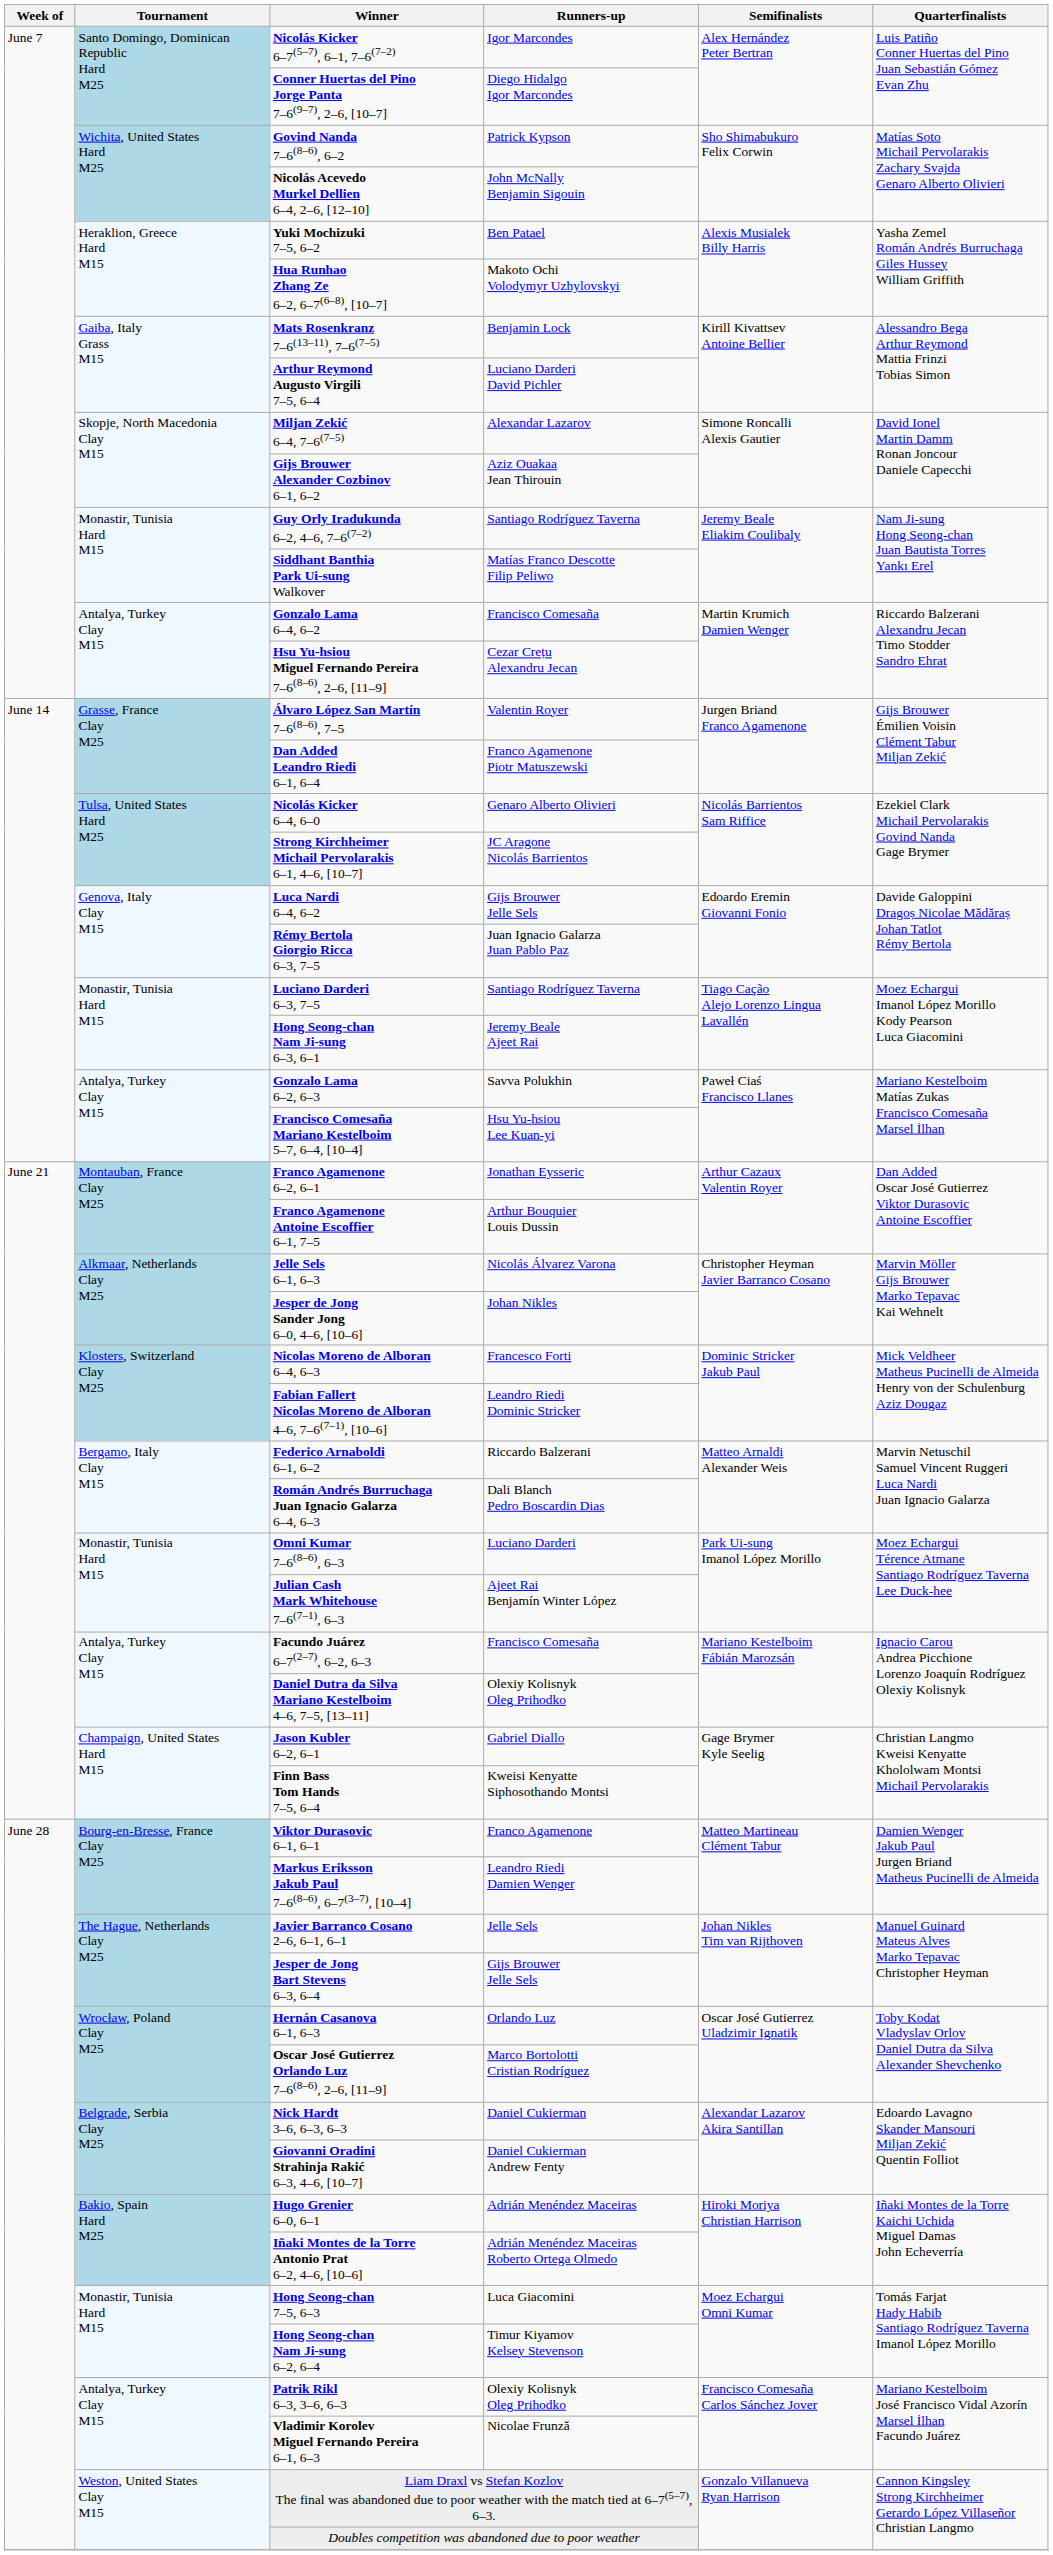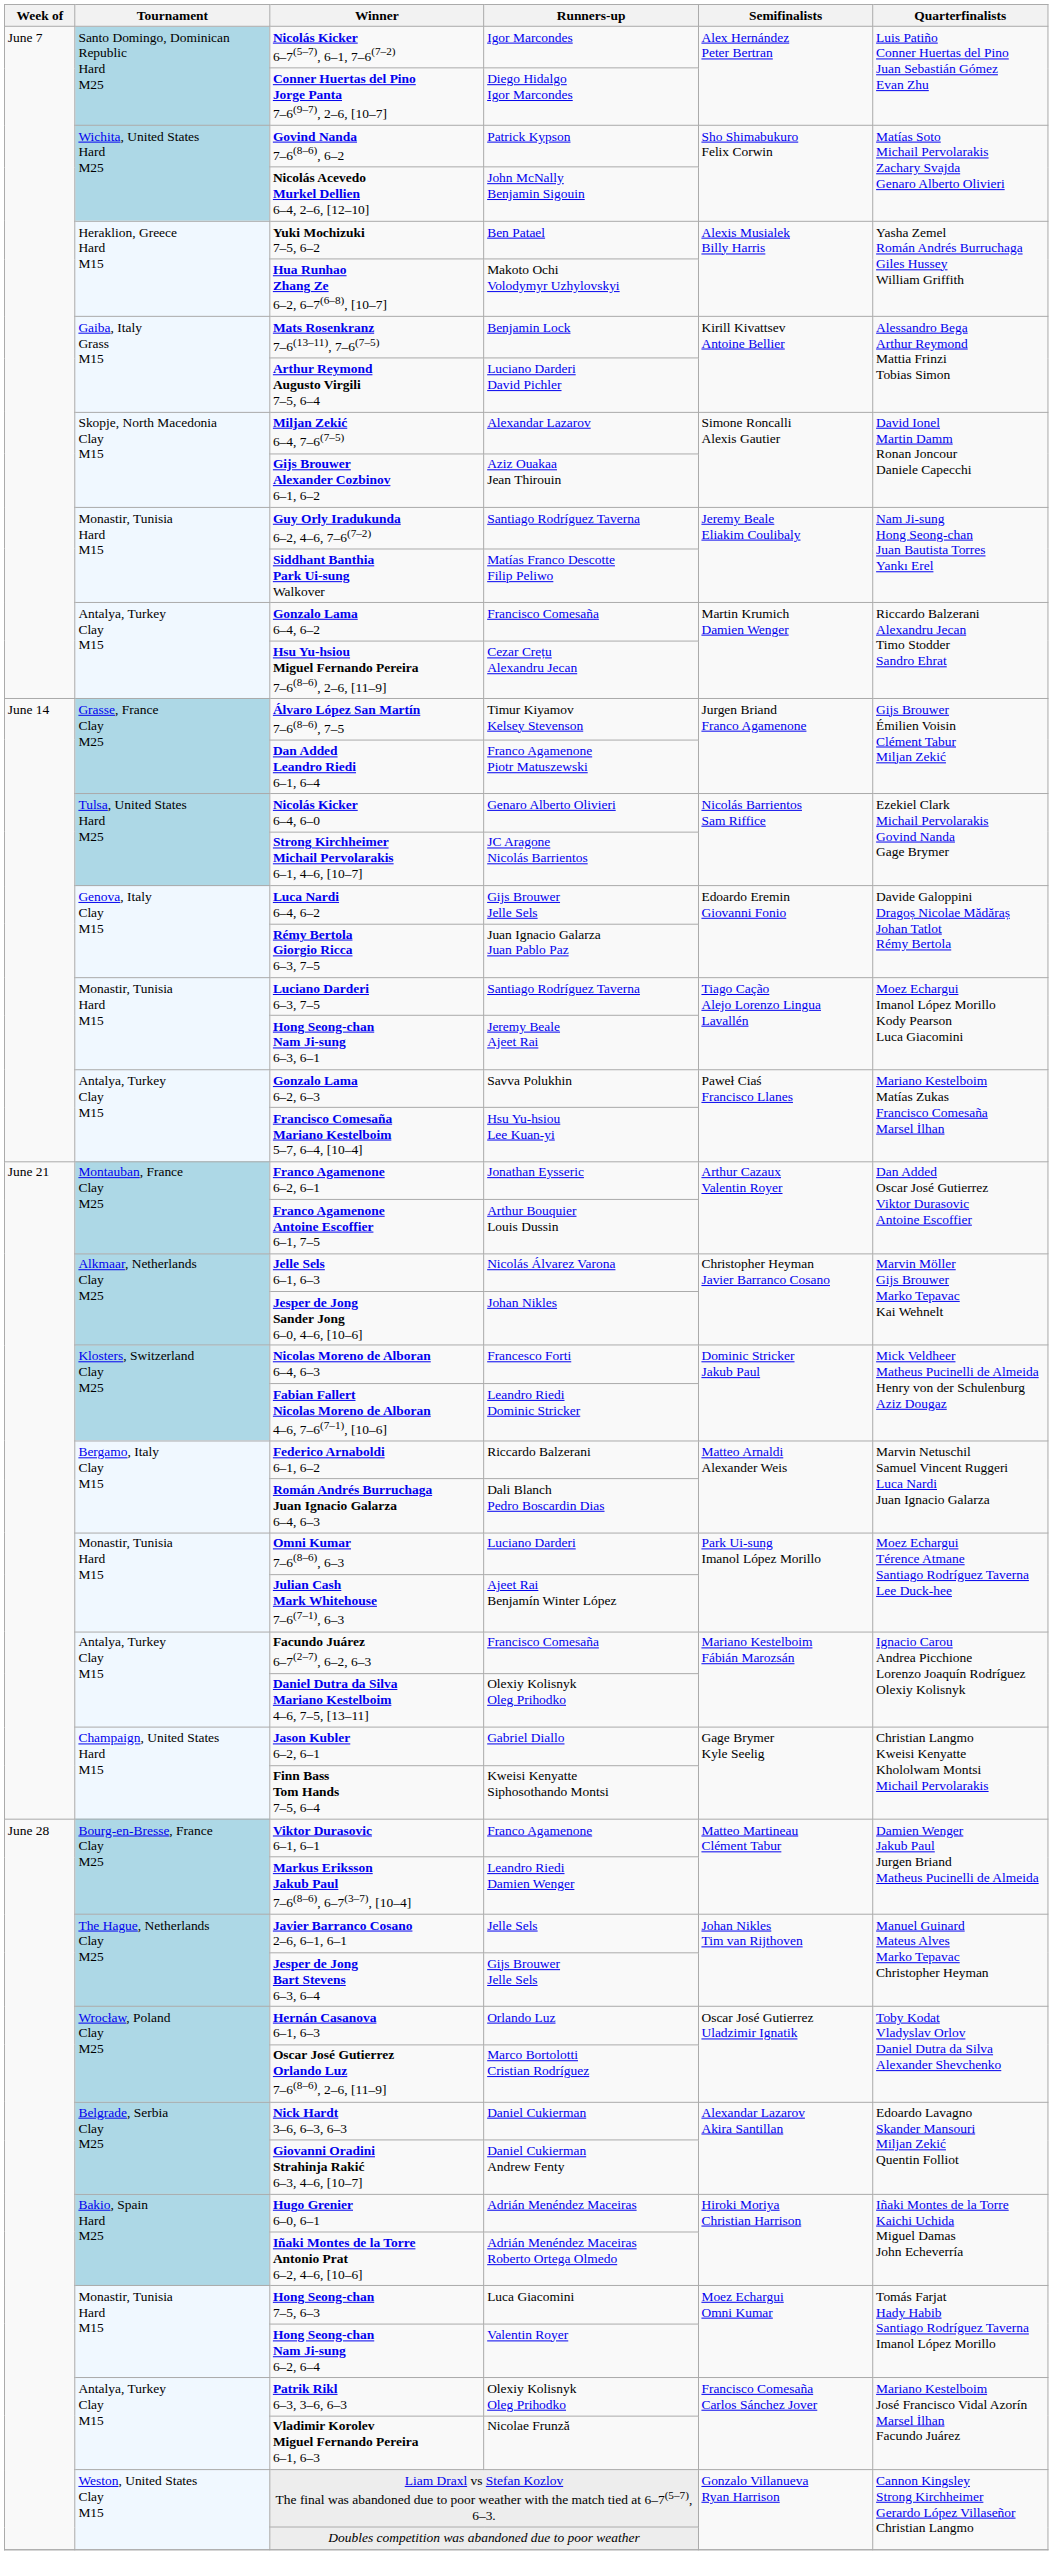Álvaro López San Martín 7–6(8–6), 7–5 | Runners-up: Valentin Royer -> Timur Kiyamov Kelsey Stevenson
Hong Seong-chan Nam Ji-sung 6–2, 6–4 | Runners-up: Timur Kiyamov Kelsey Stevenson -> Valentin Royer
